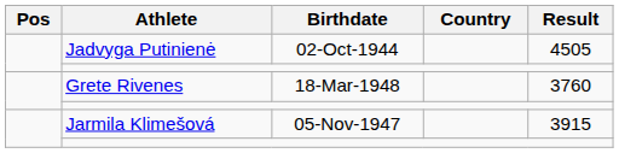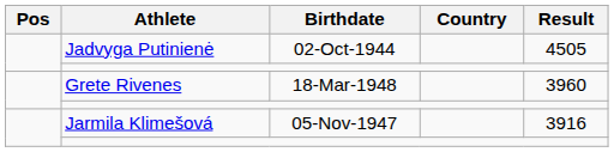Grete Rivenes | Result: 3760 -> 3960
Jarmila Klimešová | Result: 3915 -> 3916
